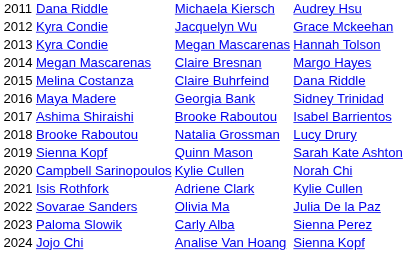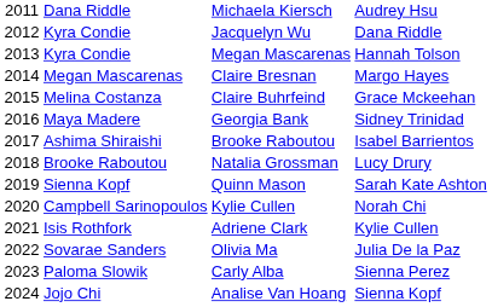Jacquelyn Wu | column 4: Grace Mckeehan -> Dana Riddle
Claire Buhrfeind | column 4: Dana Riddle -> Grace Mckeehan
